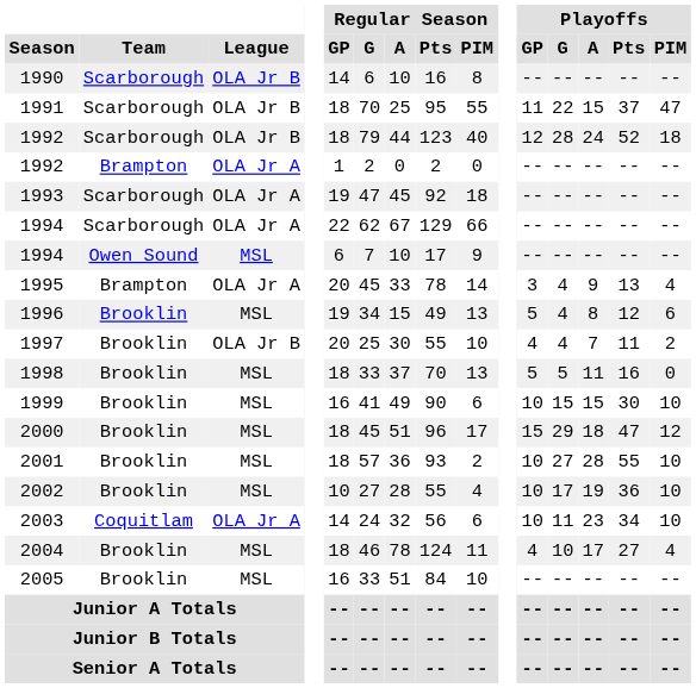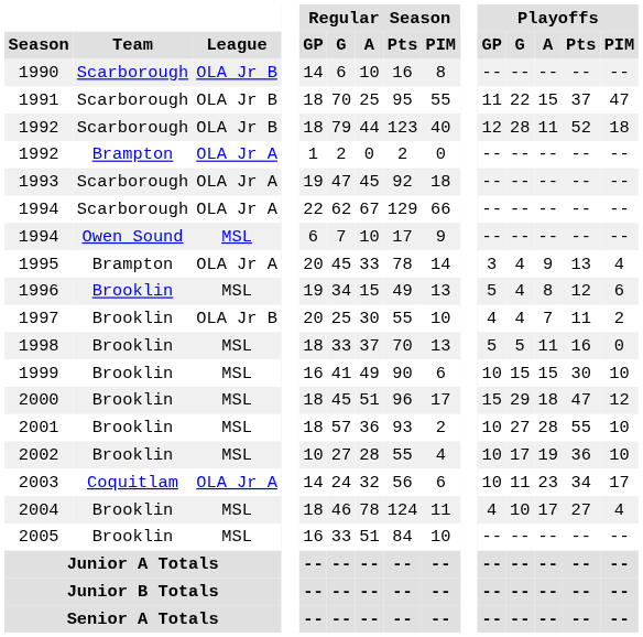1992 / Scarborough | Playoffs / A: 24 -> 11
2003 | Playoffs / PIM: 10 -> 17
